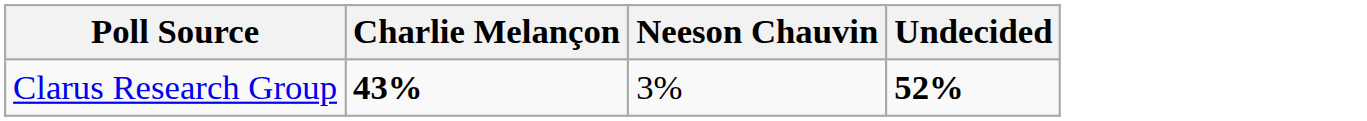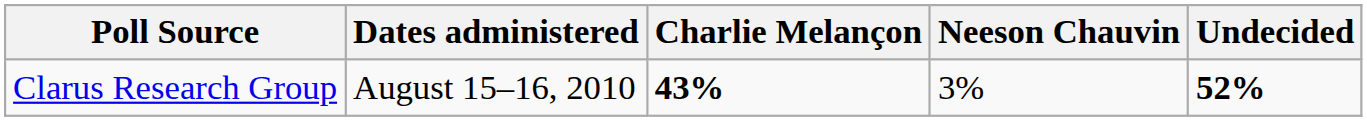+ column: Dates administered | August 15–16, 2010
